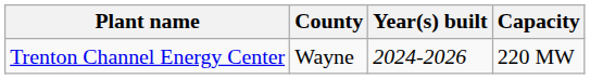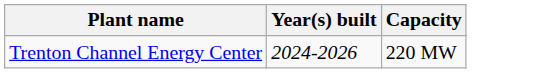- column: County | Wayne
